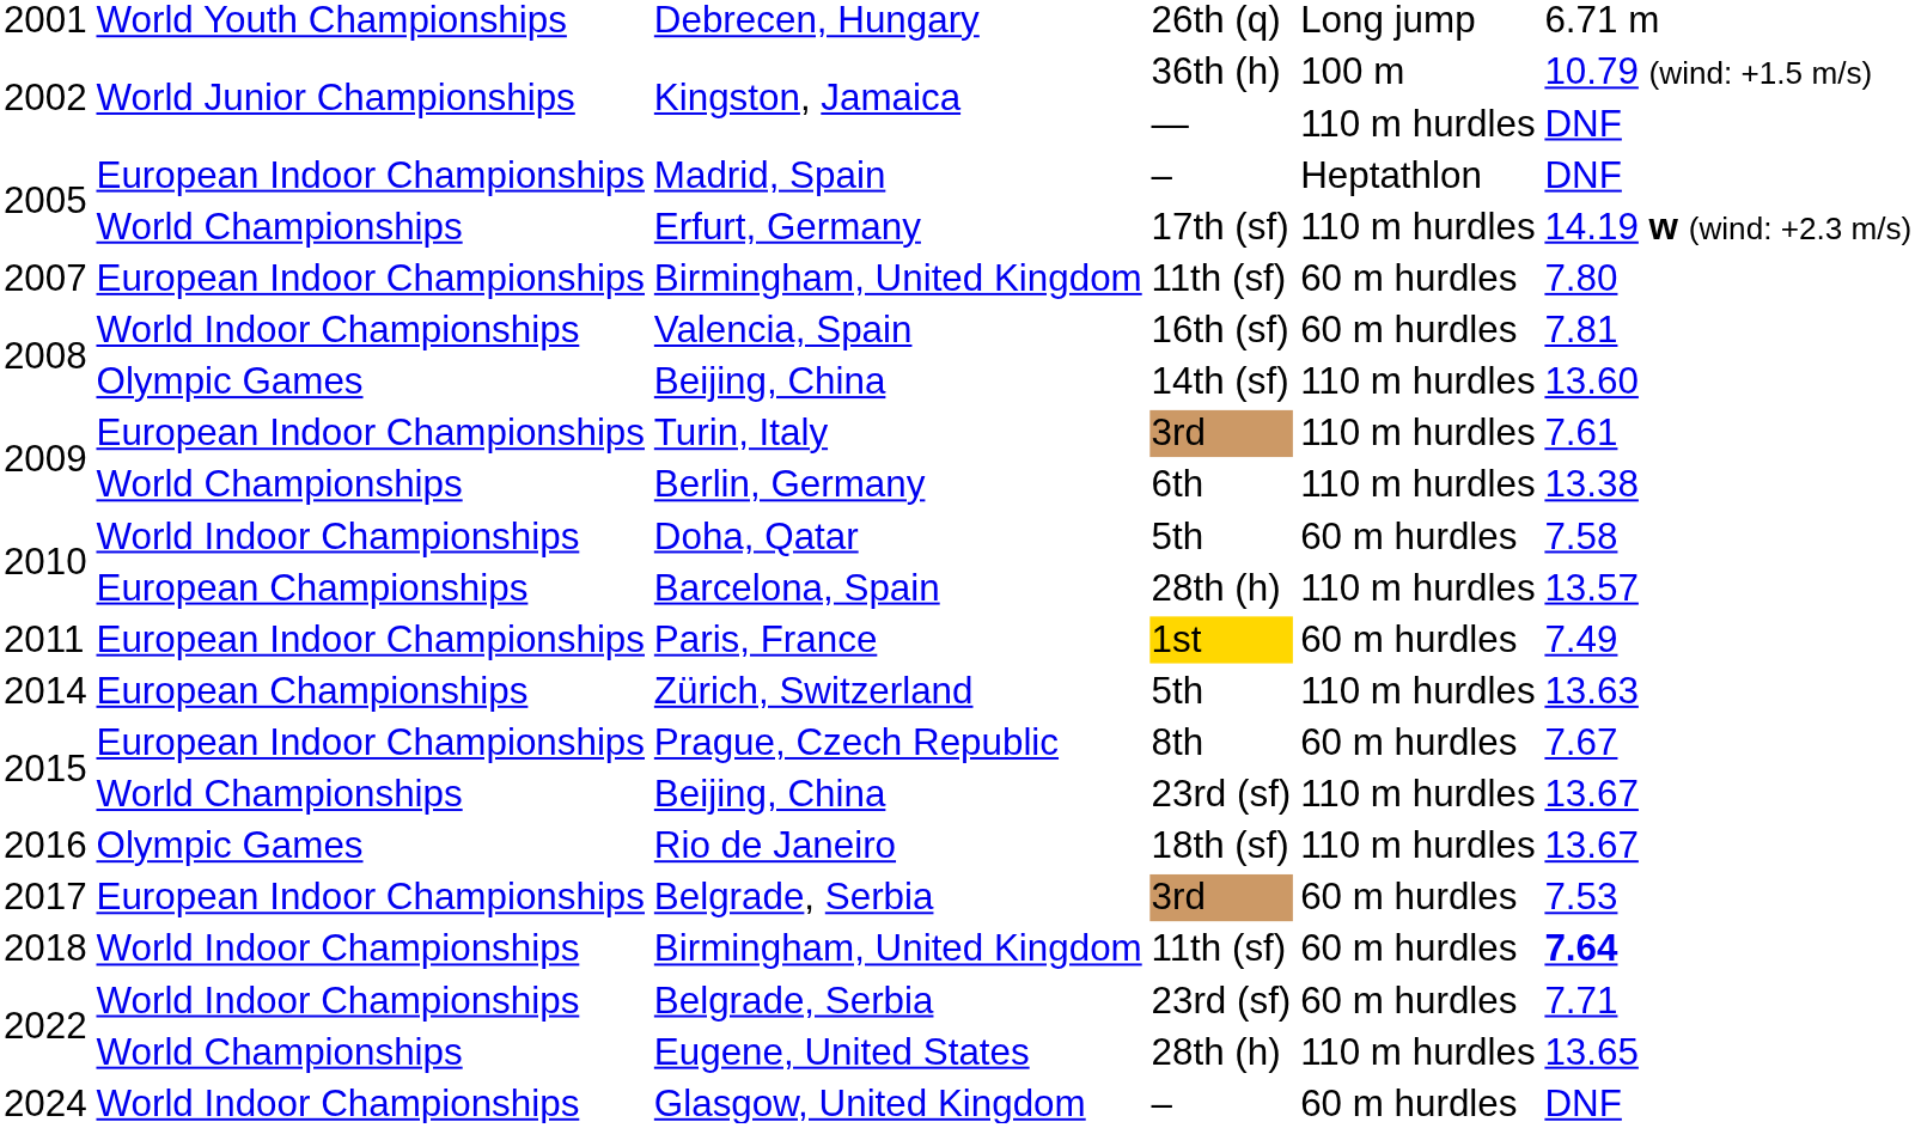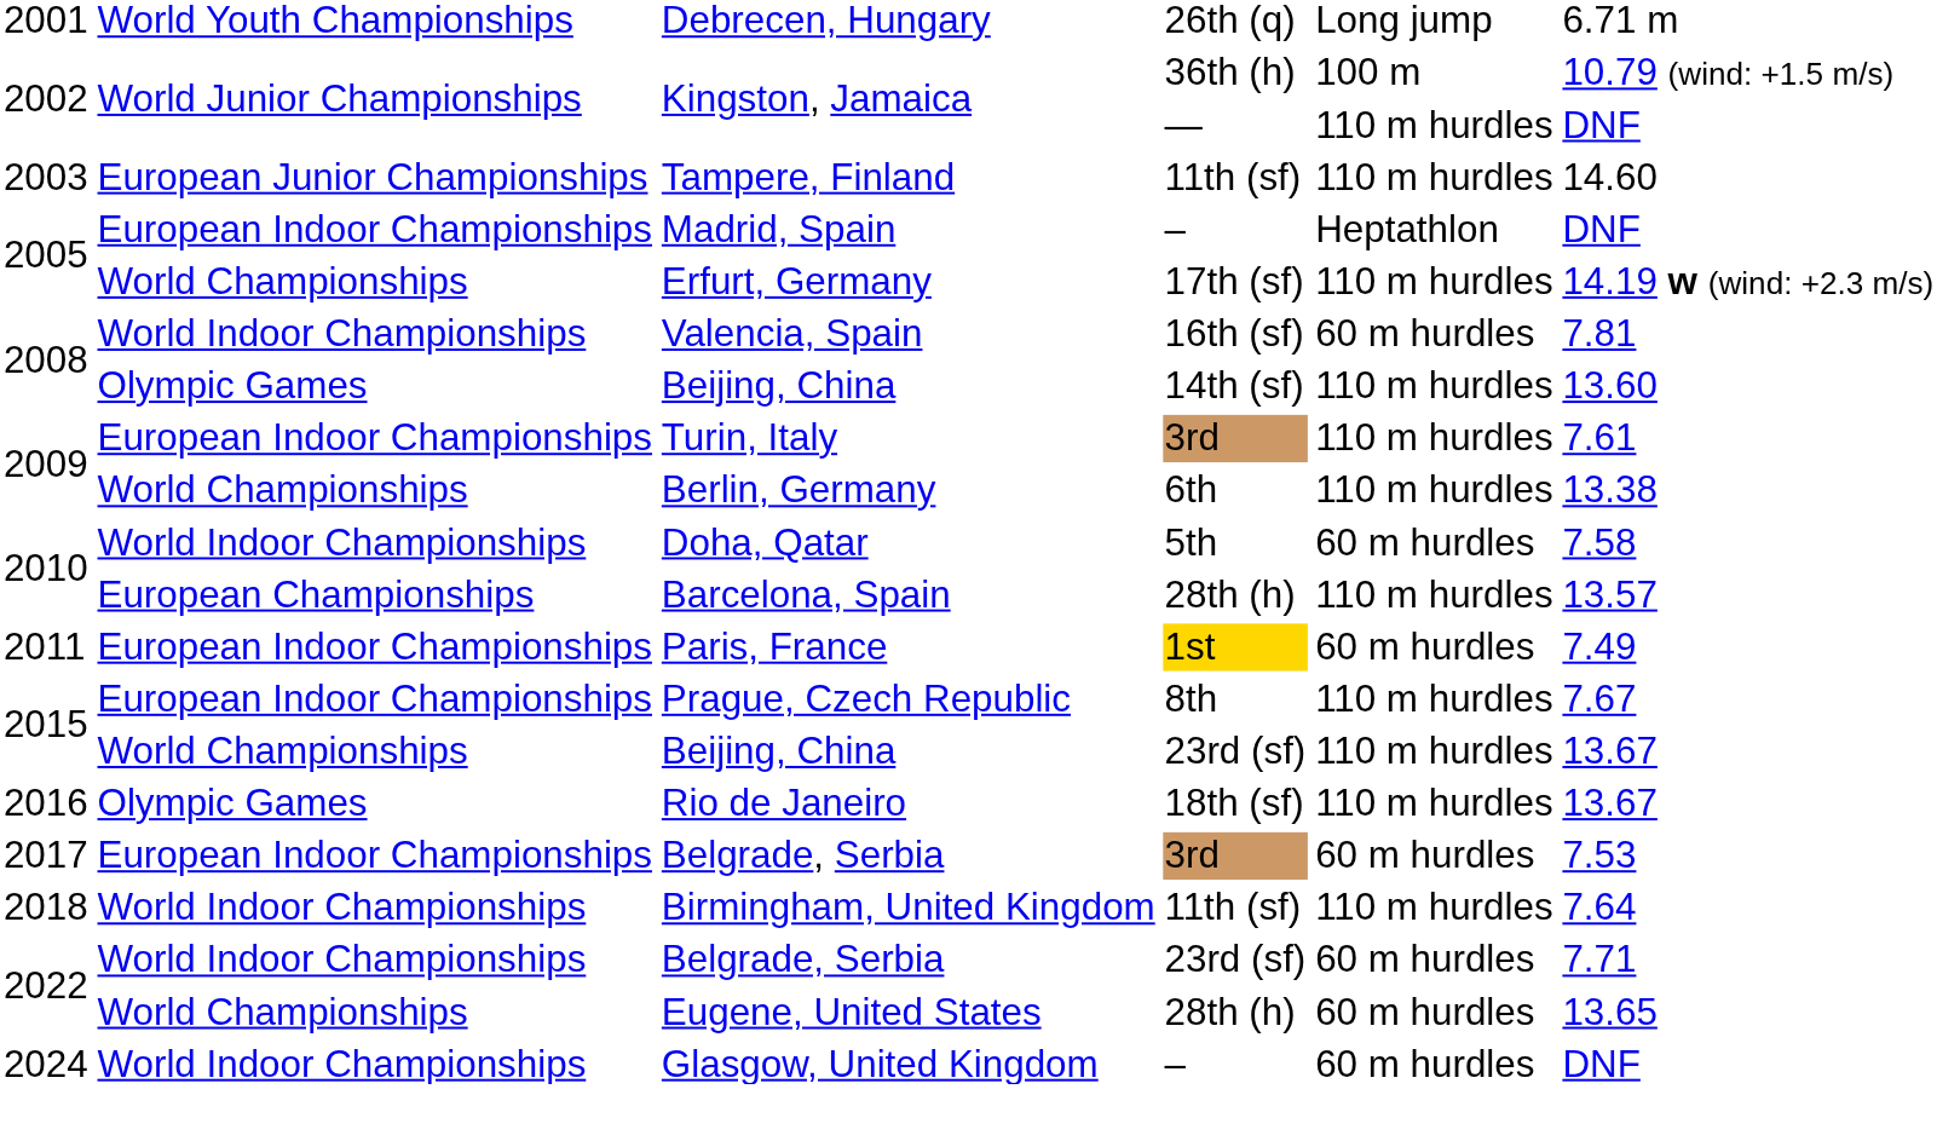+ row: 2003 | European Junior Championships | Tampere, Finland | 11th (sf) | 110 m hurdles | 14.60
- row: 2007 | European Indoor Championships | Birmingham, United Kingdom | 11th (sf) | 60 m hurdles | 7.80
- row: 2014 | European Championships | Zürich, Switzerland | 5th | 110 m hurdles | 13.63
Prague, Czech Republic | column 5: 60 m hurdles -> 110 m hurdles
2018 / Birmingham, United Kingdom | column 5: 60 m hurdles -> 110 m hurdles
2018 / Birmingham, United Kingdom | column 6: bold -> normal
Eugene, United States | column 5: 110 m hurdles -> 60 m hurdles
